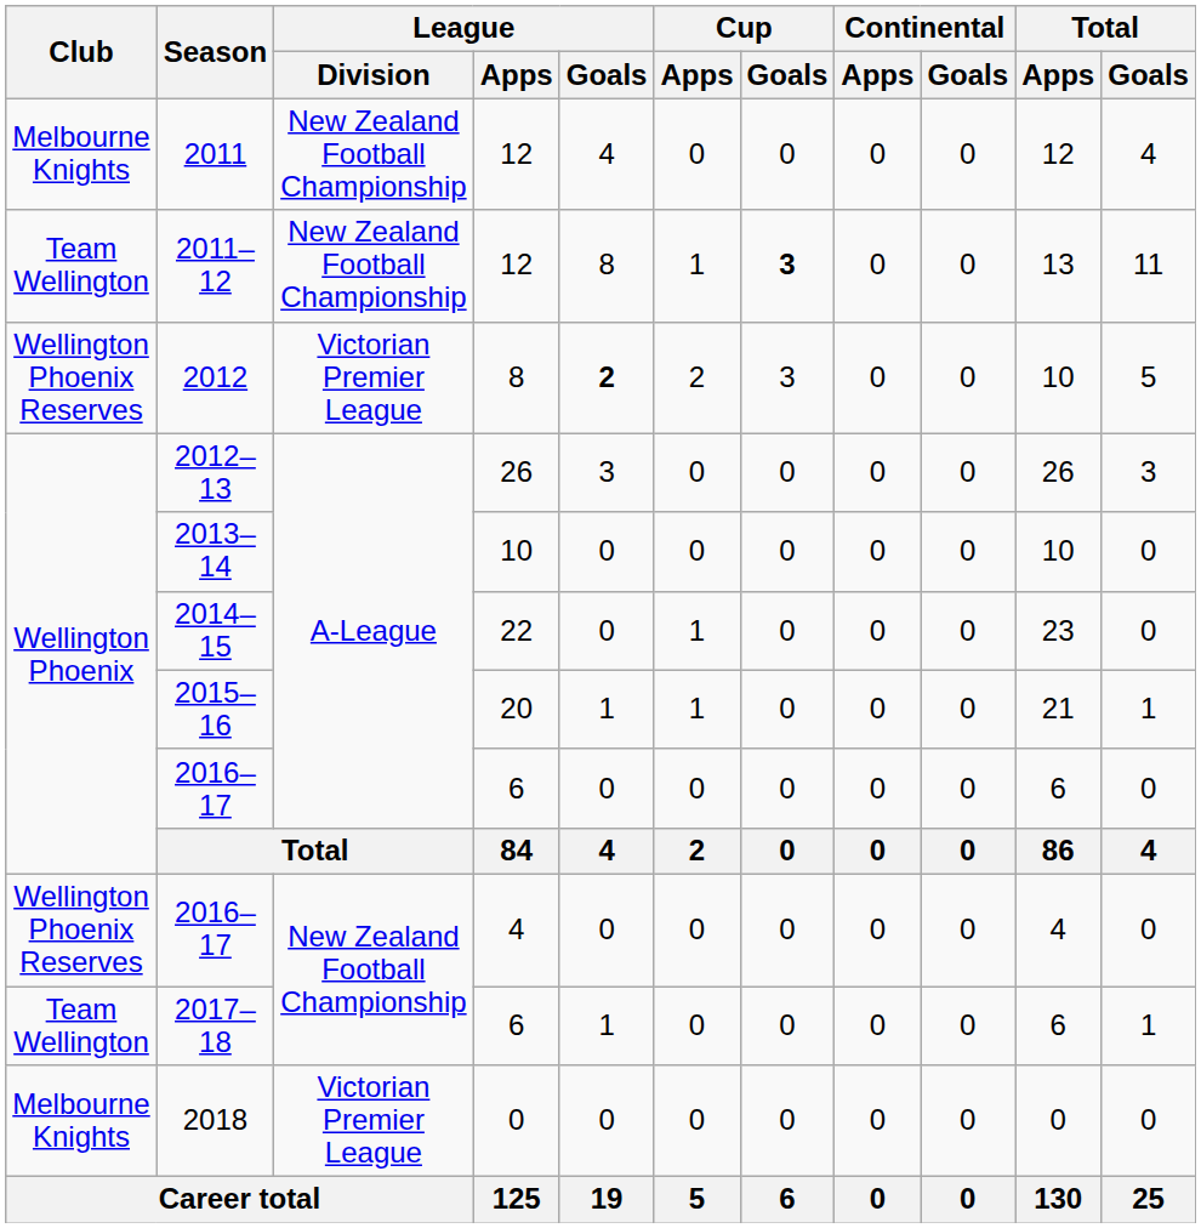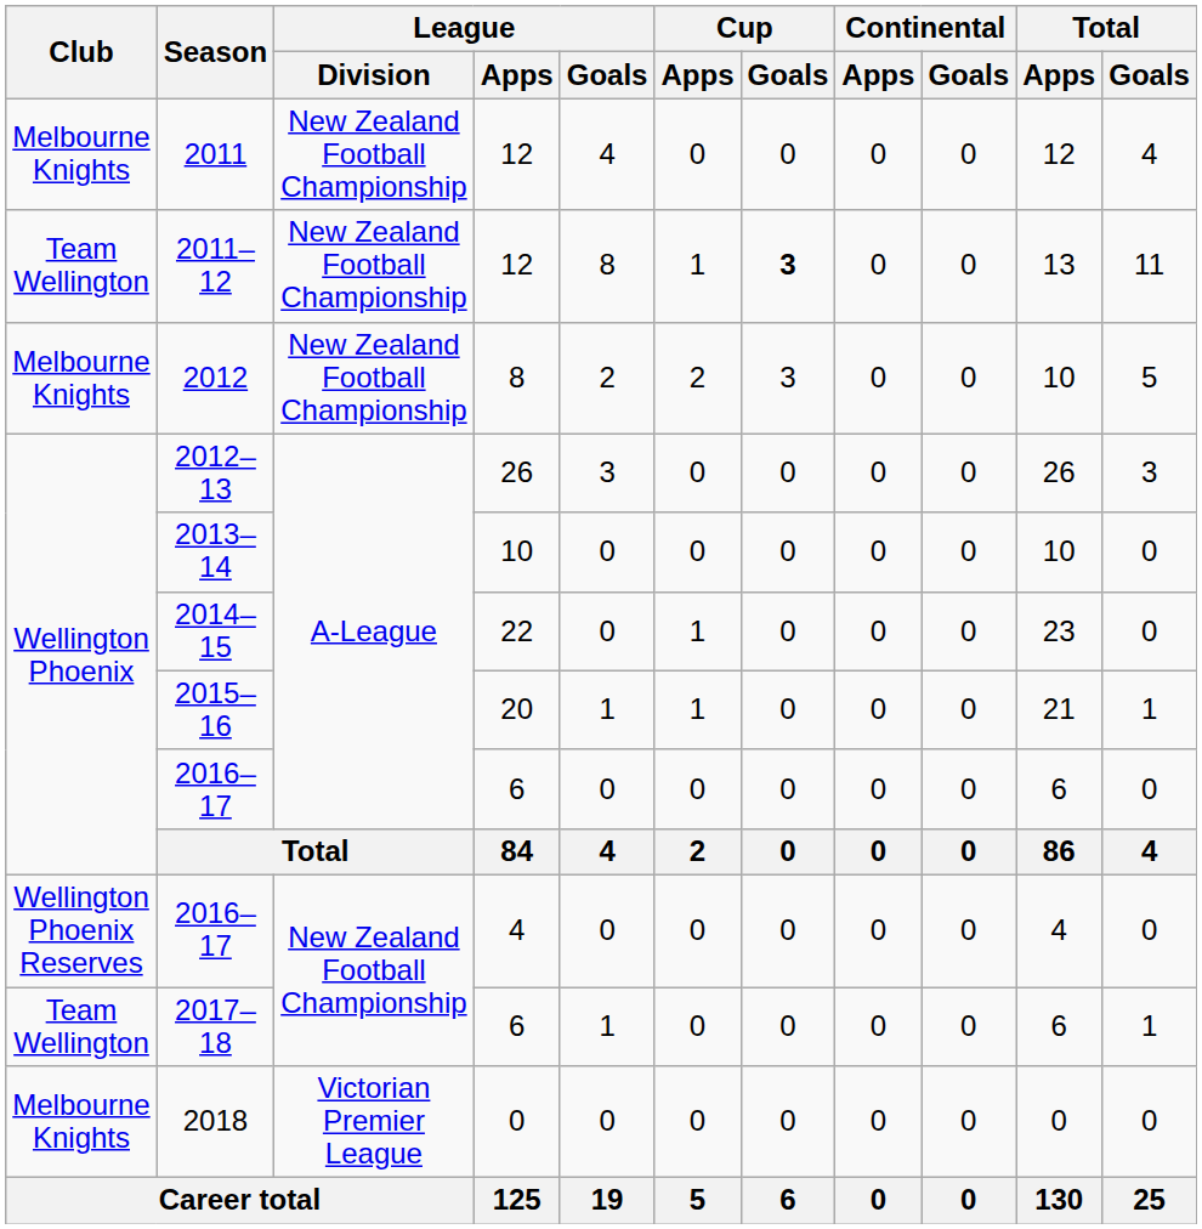2012 | Club: Wellington Phoenix Reserves -> Melbourne Knights
2012 | League / Division: Victorian Premier League -> New Zealand Football Championship
2012 | League / Goals: bold -> normal
